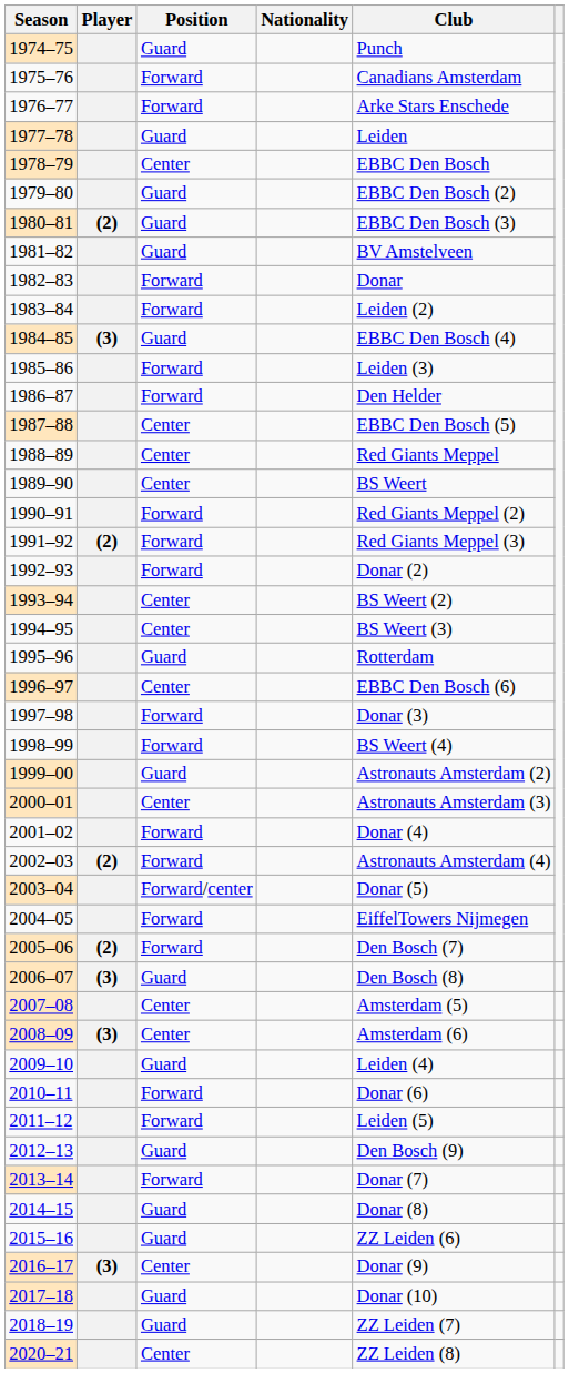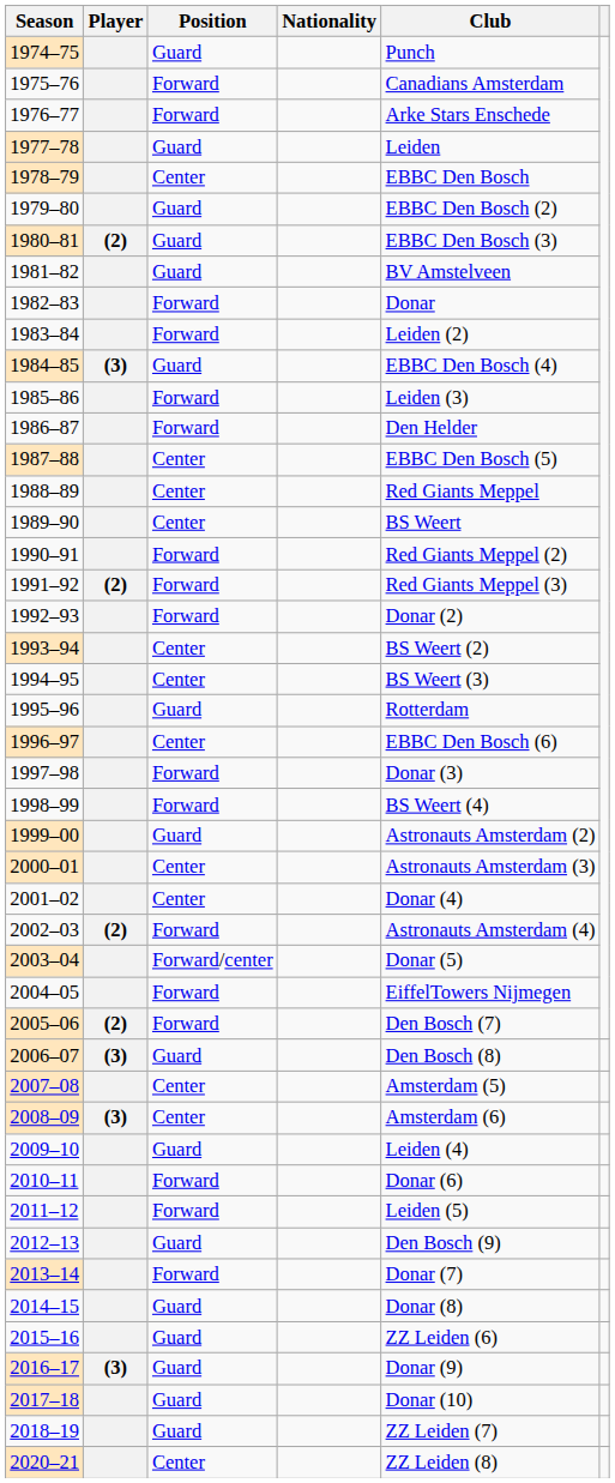2001–02 | Position: Forward -> Center
2016–17 | Position: Center -> Guard
